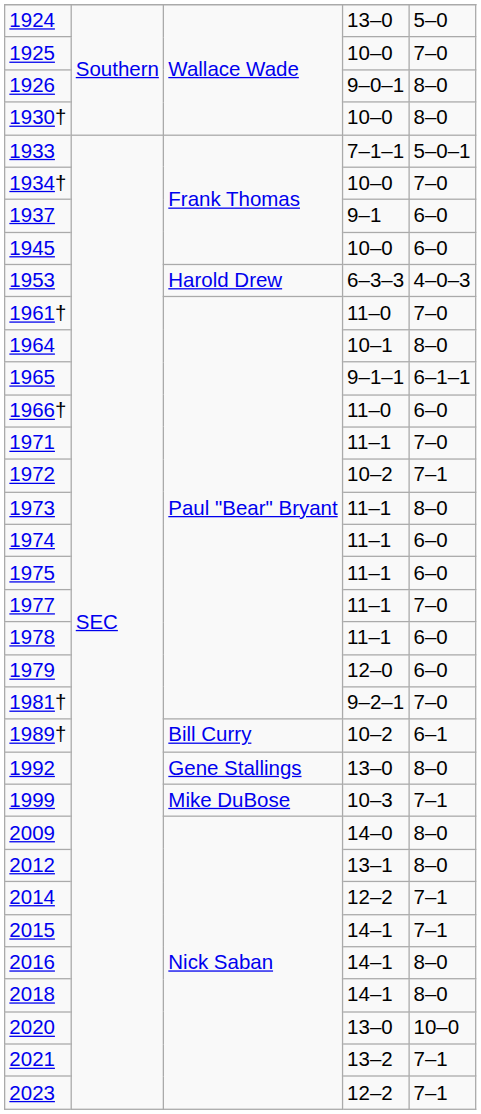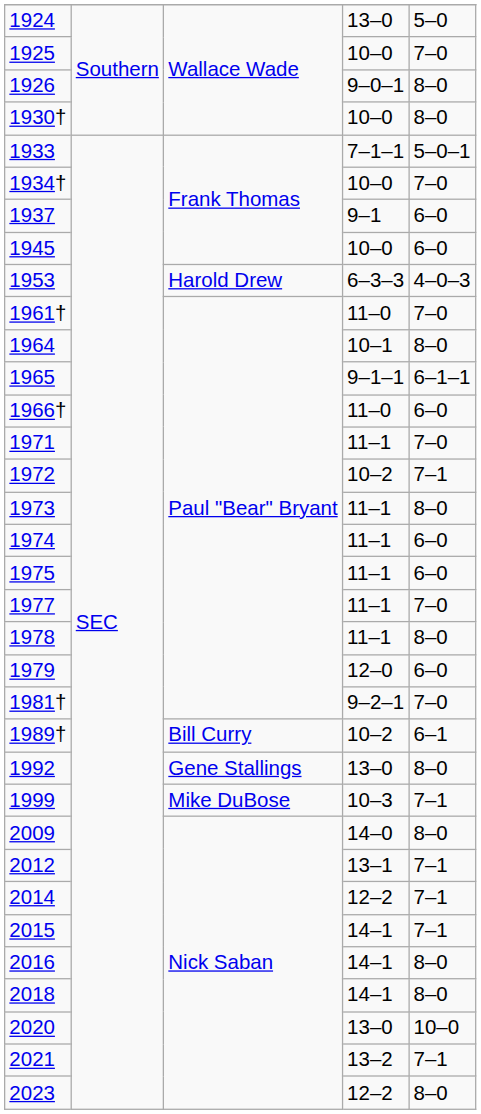1978 | column 5: 6–0 -> 8–0
2012 | column 5: 8–0 -> 7–1
2023 | column 5: 7–1 -> 8–0
